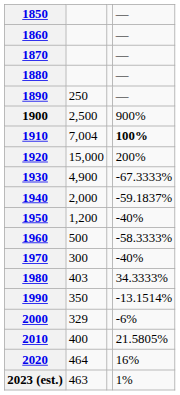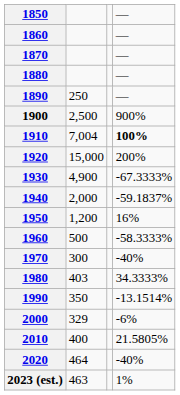1950 | column 4: -40% -> 16%
2020 | column 4: 16% -> -40%
